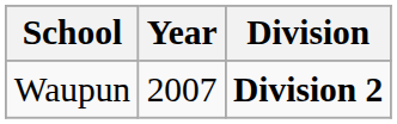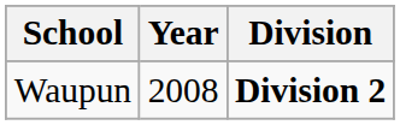Waupun | Year: 2007 -> 2008
